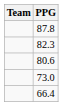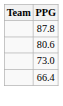- row: 82.3
